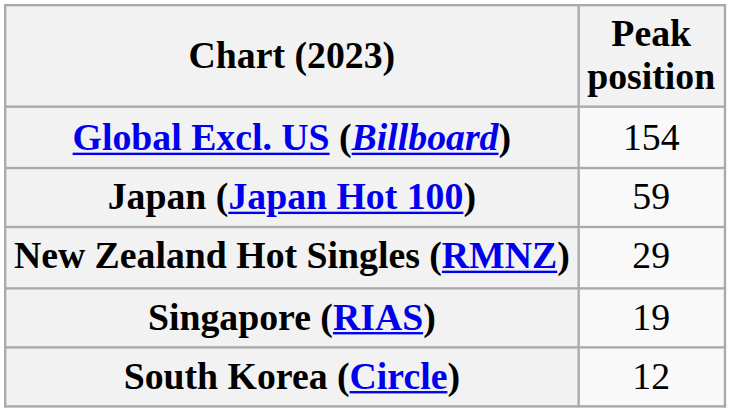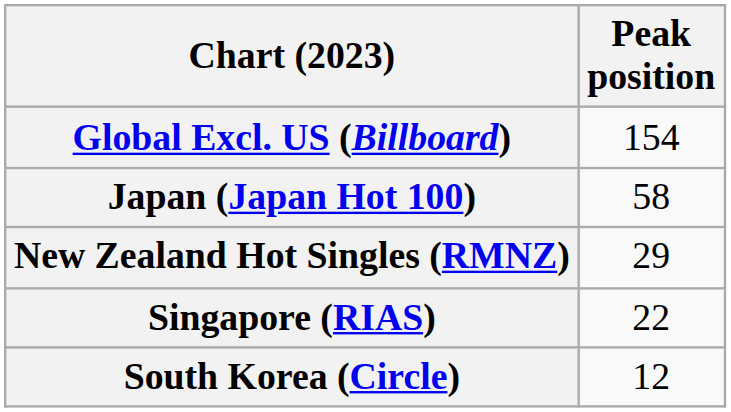Japan (Japan Hot 100) | Peak position: 59 -> 58
Singapore (RIAS) | Peak position: 19 -> 22
